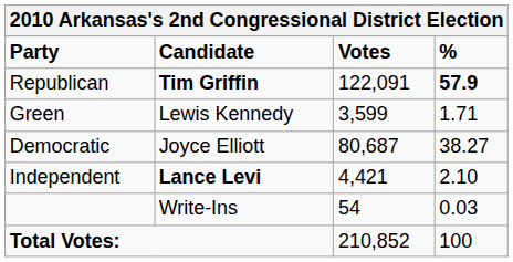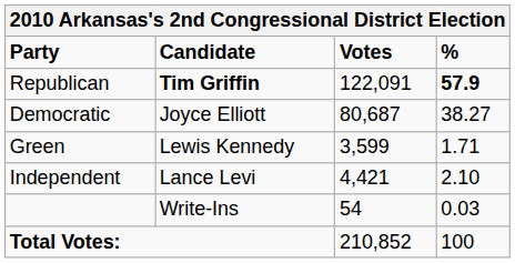rows swapped: Democratic <-> Green
Independent | Candidate: bold -> normal
